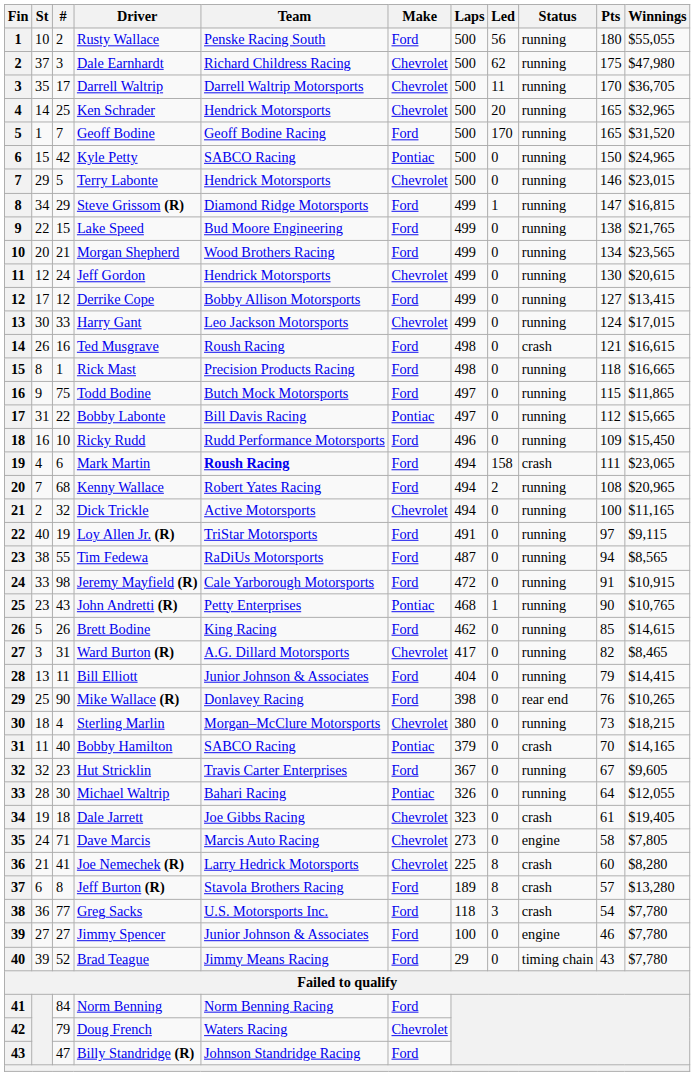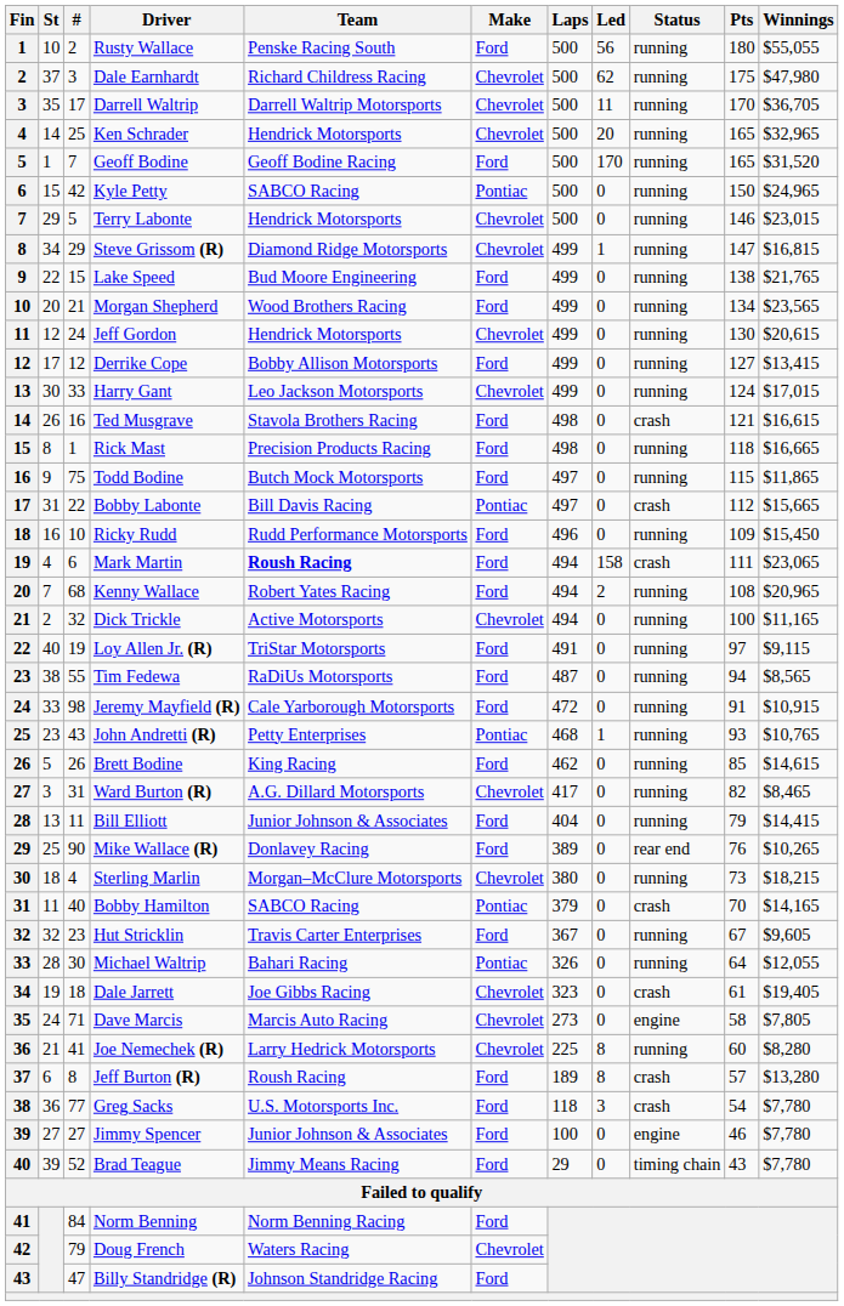Steve Grissom (R) | Make: Ford -> Chevrolet
Ted Musgrave | Team: Roush Racing -> Stavola Brothers Racing
Bobby Labonte | Status: running -> crash
John Andretti (R) | Pts: 90 -> 93
Mike Wallace (R) | Laps: 398 -> 389
Joe Nemechek (R) | Status: crash -> running
Jeff Burton (R) | Team: Stavola Brothers Racing -> Roush Racing
